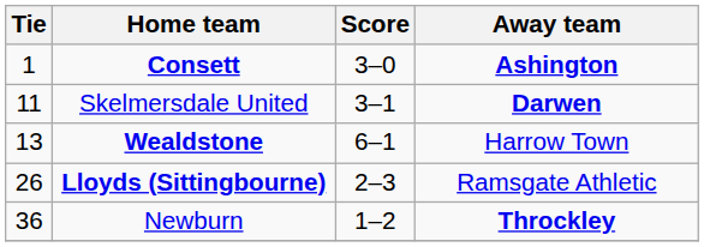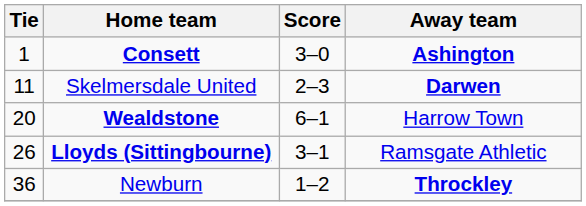Skelmersdale United | Score: 3–1 -> 2–3
Wealdstone | Tie: 13 -> 20
Lloyds (Sittingbourne) | Score: 2–3 -> 3–1
